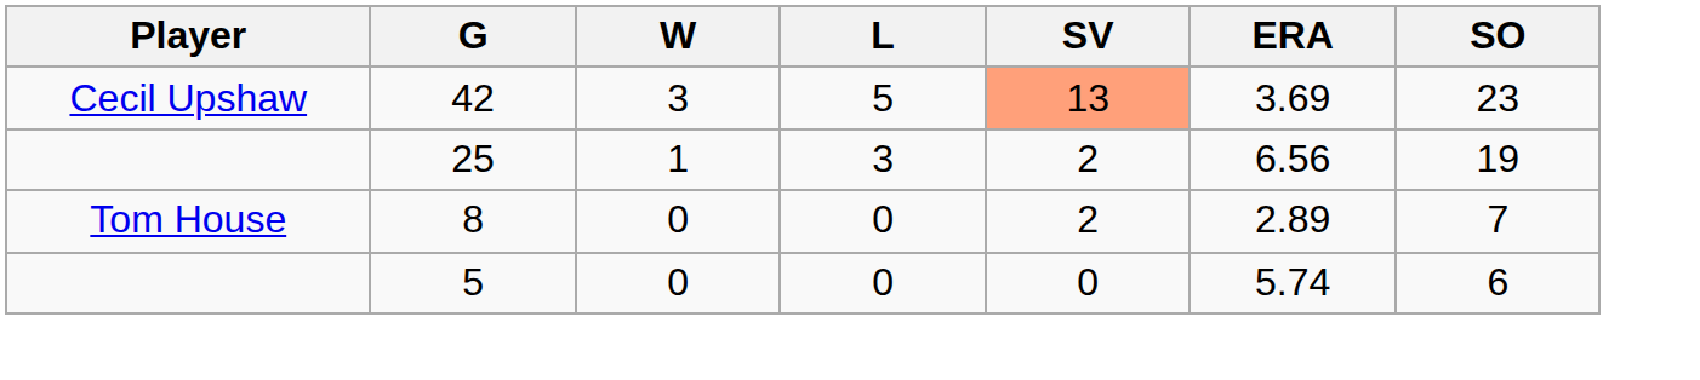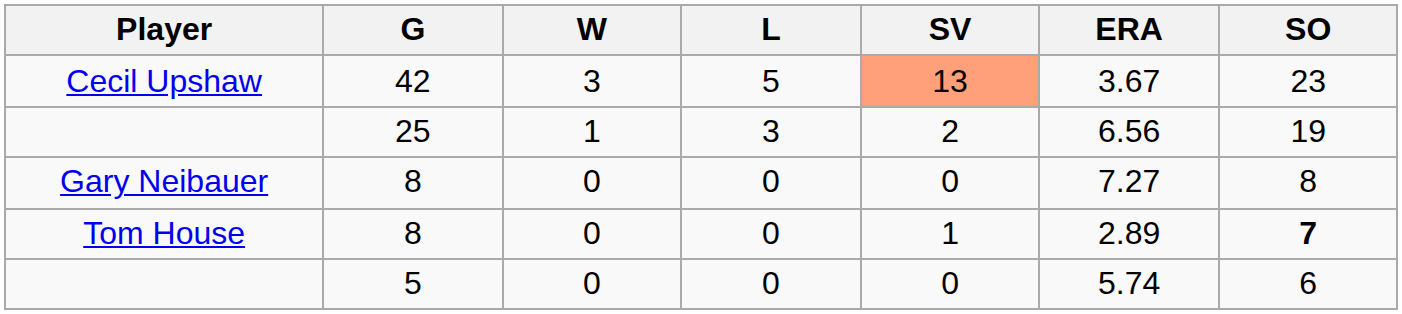Cecil Upshaw | ERA: 3.69 -> 3.67
+ row: Gary Neibauer | 8 | 0 | 0 | 0 | 7.27 | 8
Tom House | SV: 2 -> 1
Tom House | SO: normal -> bold
